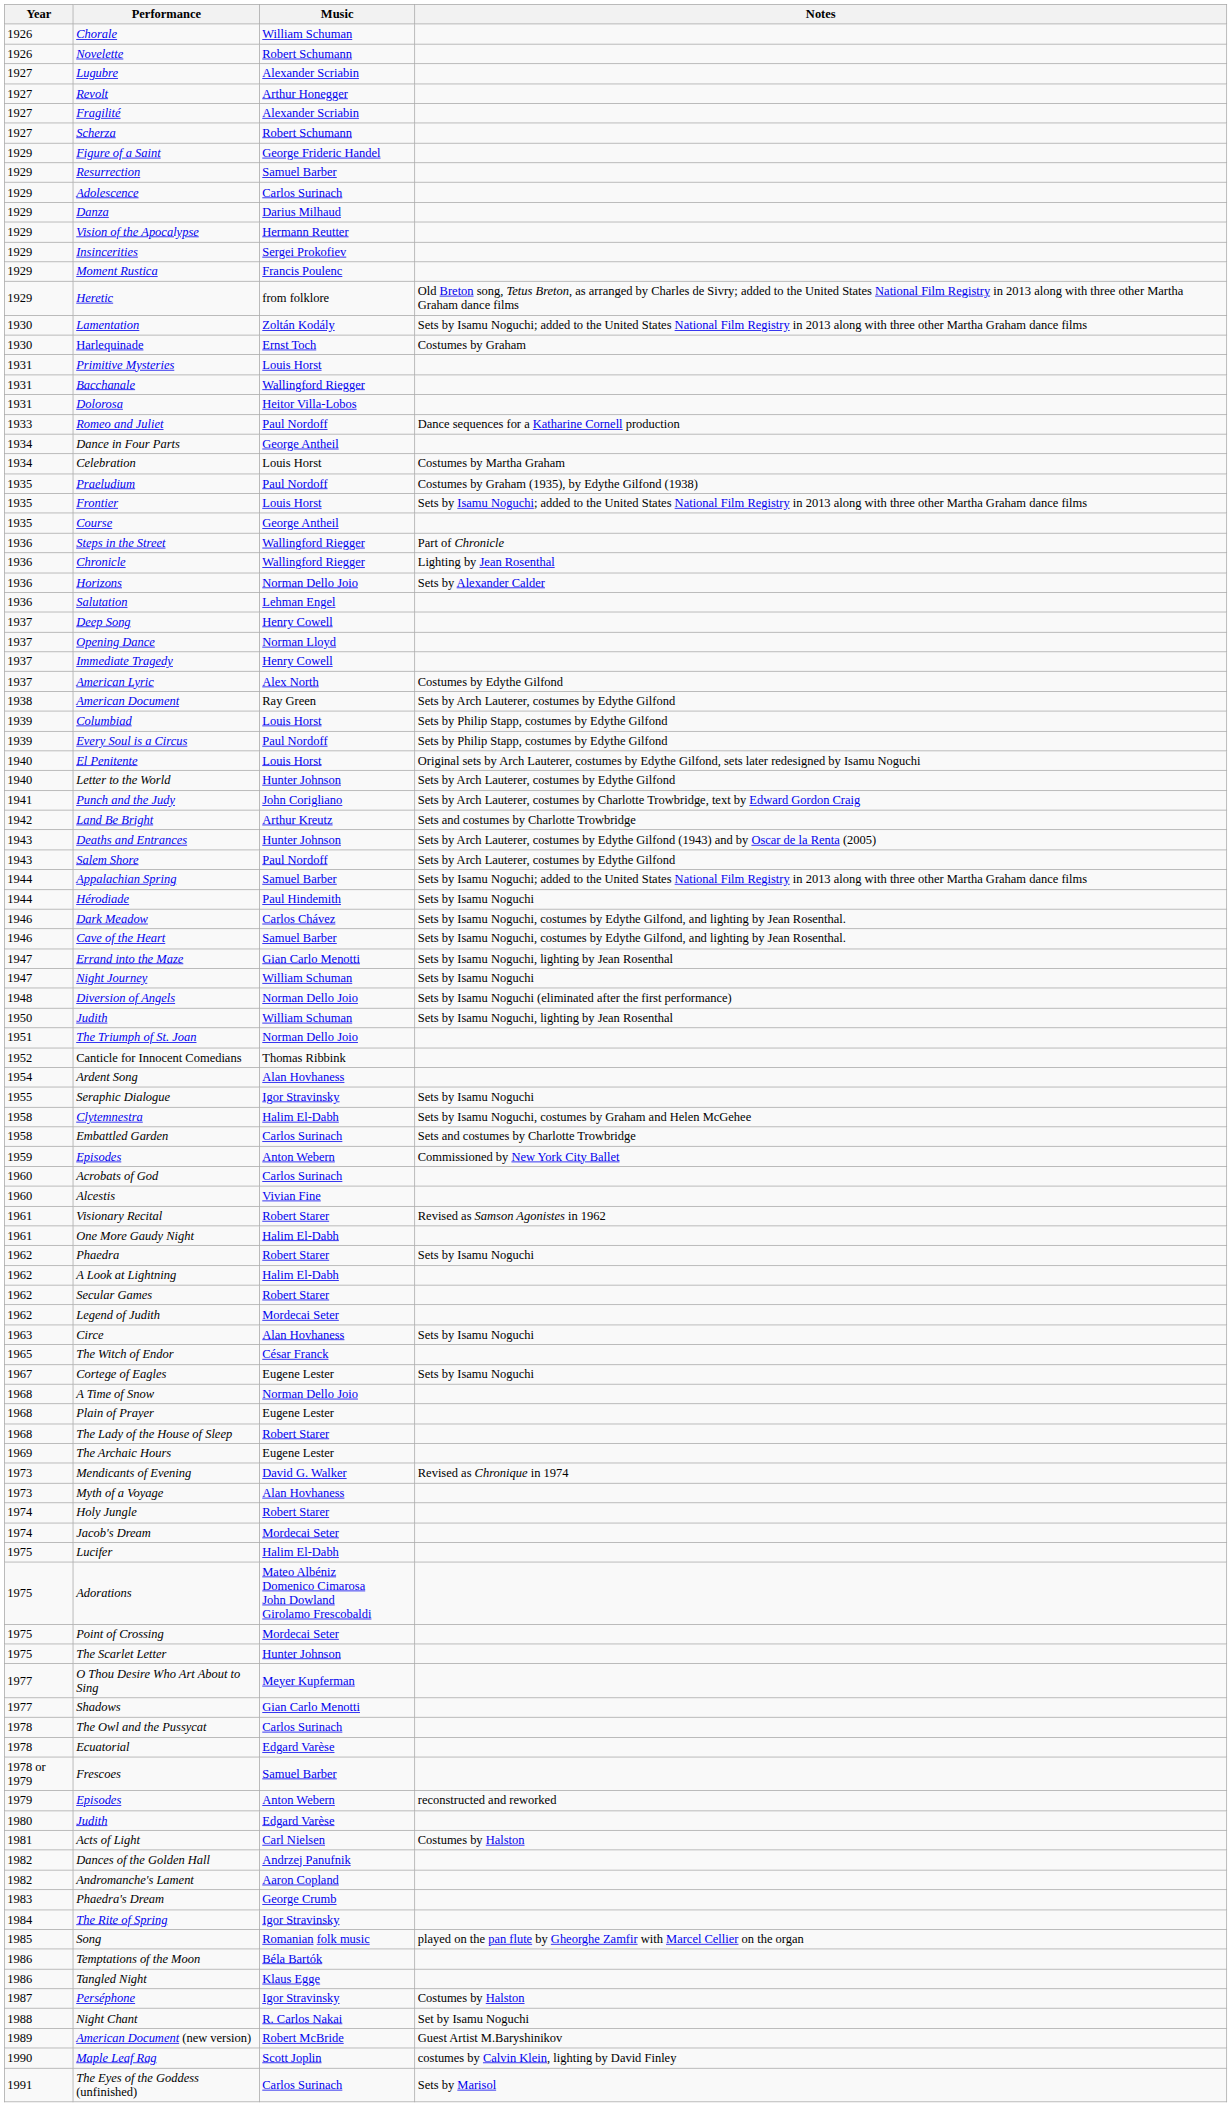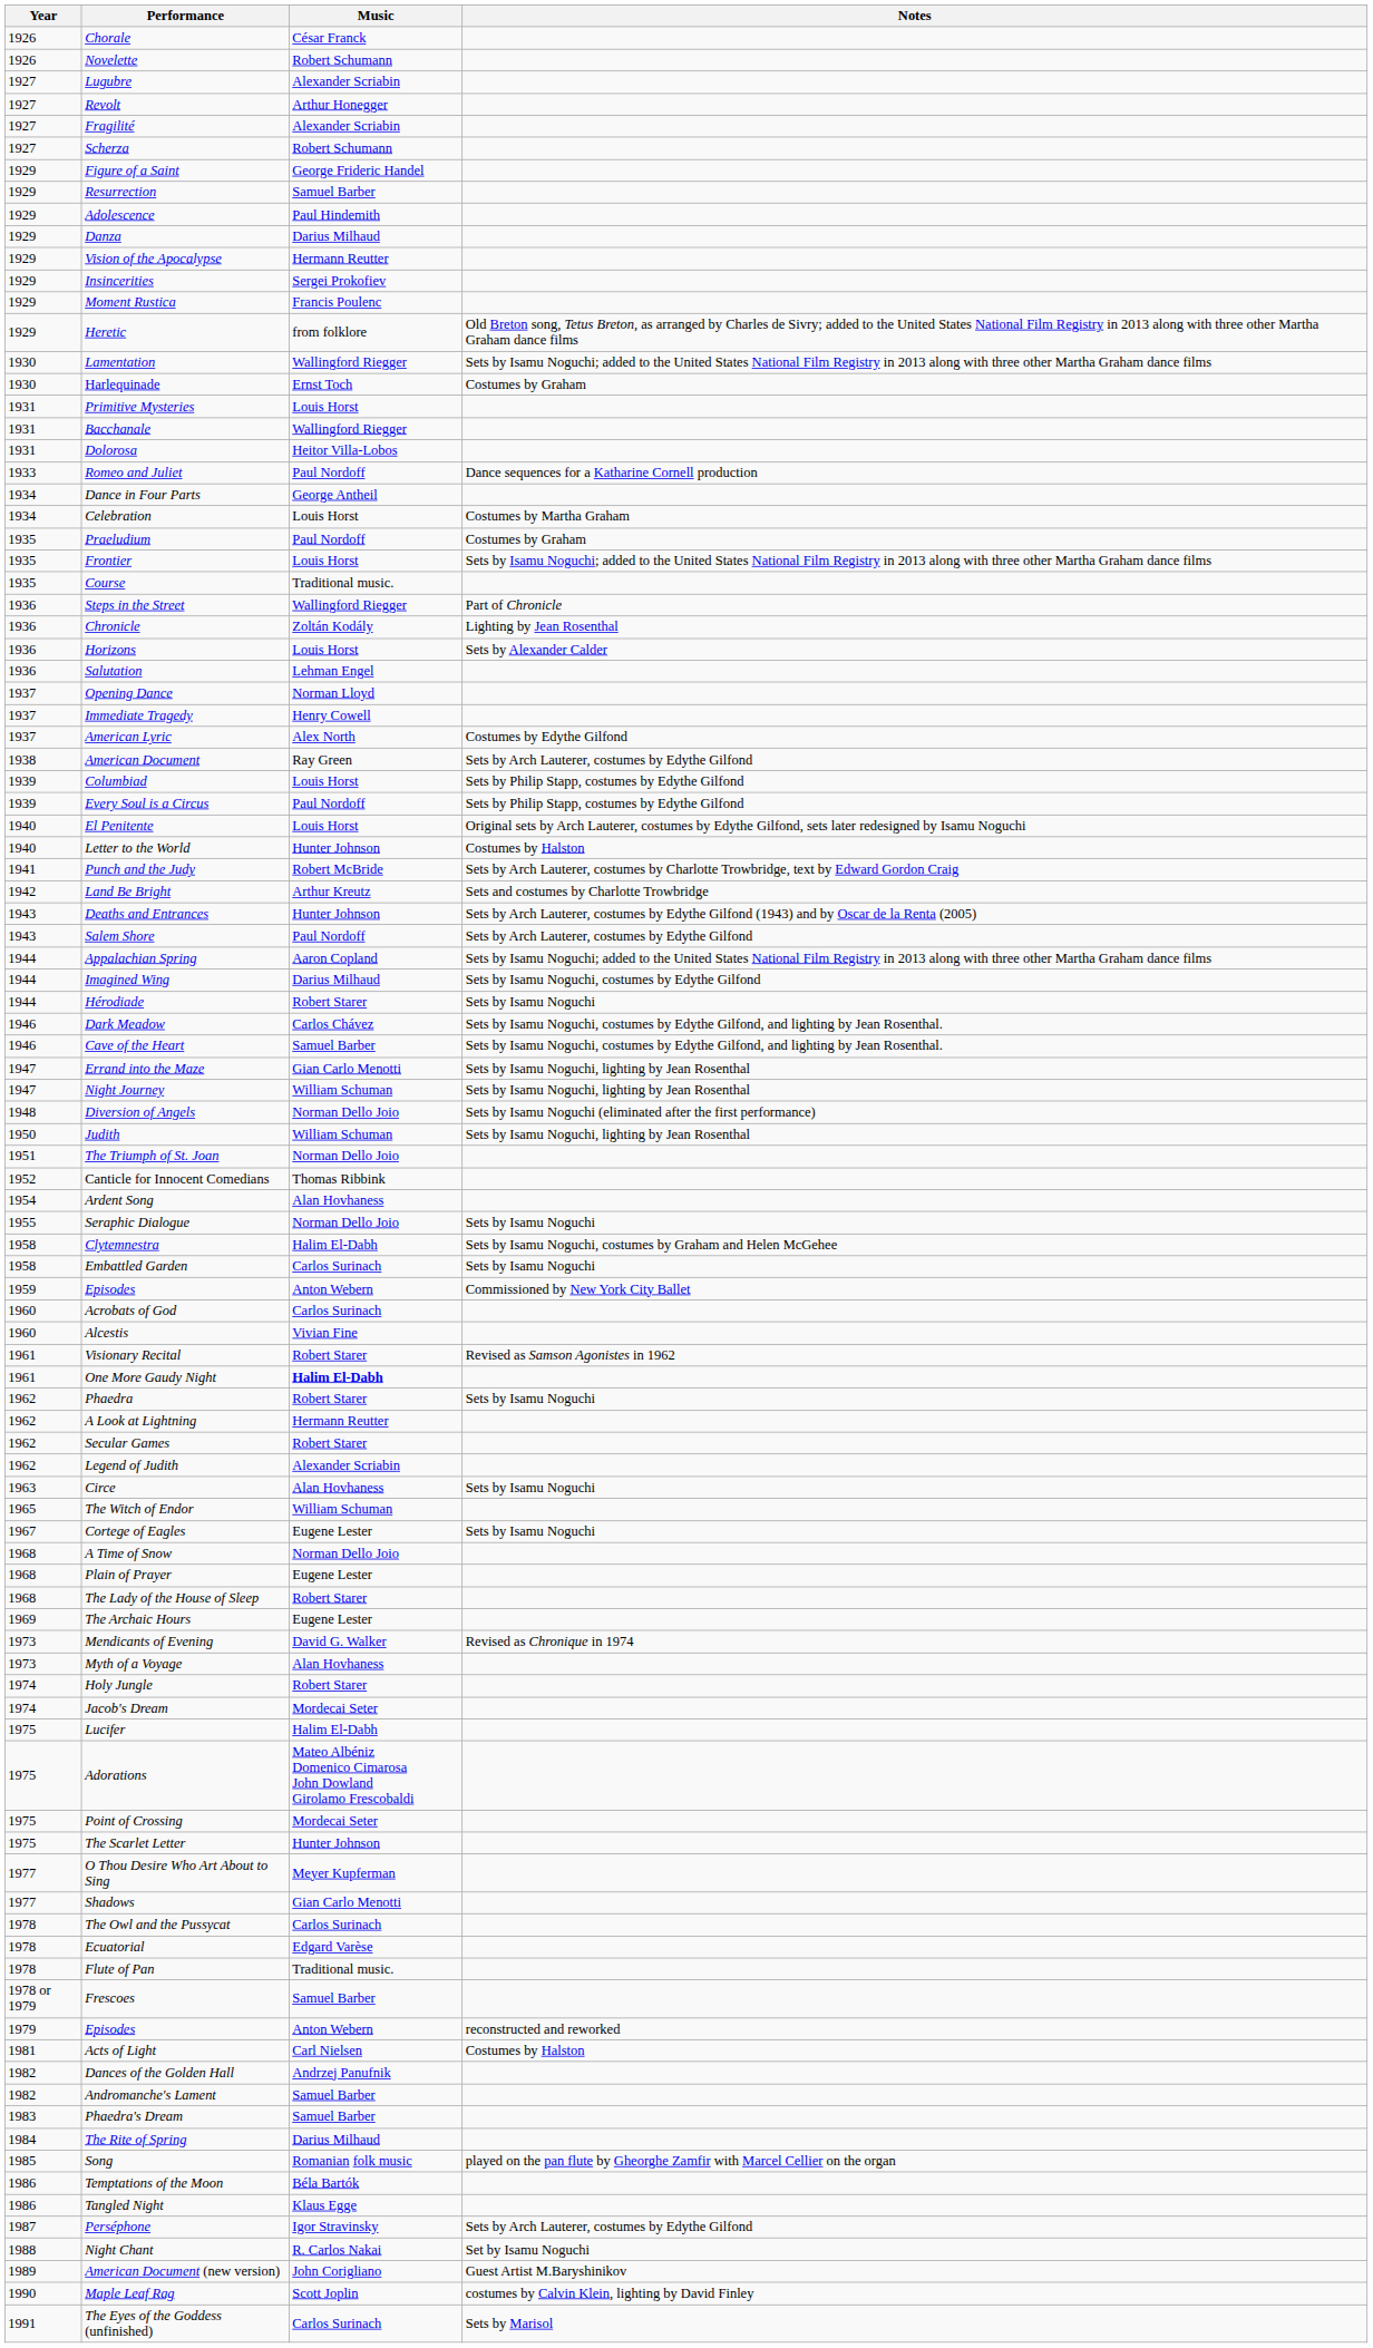Chorale | Music: William Schuman -> César Franck
Adolescence | Music: Carlos Surinach -> Paul Hindemith
Lamentation | Music: Zoltán Kodály -> Wallingford Riegger
Praeludium | Notes: Costumes by Graham (1935), by Edythe Gilfond (1938) -> Costumes by Graham
Course | Music: George Antheil -> Traditional music.
Chronicle | Music: Wallingford Riegger -> Zoltán Kodály
Horizons | Music: Norman Dello Joio -> Louis Horst
- row: 1937 | Deep Song | Henry Cowell
Letter to the World | Notes: Sets by Arch Lauterer, costumes by Edythe Gilfond -> Costumes by Halston
Punch and the Judy | Music: John Corigliano -> Robert McBride
Appalachian Spring | Music: Samuel Barber -> Aaron Copland
+ row: 1944 | Imagined Wing | Darius Milhaud | Sets by Isamu Noguchi, costumes by Edythe Gilfond
Hérodiade | Music: Paul Hindemith -> Robert Starer
Night Journey | Notes: Sets by Isamu Noguchi -> Sets by Isamu Noguchi, lighting by Jean Rosenthal
Seraphic Dialogue | Music: Igor Stravinsky -> Norman Dello Joio
Embattled Garden | Notes: Sets and costumes by Charlotte Trowbridge -> Sets by Isamu Noguchi
One More Gaudy Night | Music: normal -> bold
A Look at Lightning | Music: Halim El-Dabh -> Hermann Reutter
Legend of Judith | Music: Mordecai Seter -> Alexander Scriabin
The Witch of Endor | Music: César Franck -> William Schuman
+ row: 1978 | Flute of Pan | Traditional music.
- row: 1980 | Judith | Edgard Varèse
Andromanche's Lament | Music: Aaron Copland -> Samuel Barber
Phaedra's Dream | Music: George Crumb -> Samuel Barber
The Rite of Spring | Music: Igor Stravinsky -> Darius Milhaud
Perséphone | Notes: Costumes by Halston -> Sets by Arch Lauterer, costumes by Edythe Gilfond
American Document (new version) | Music: Robert McBride -> John Corigliano
